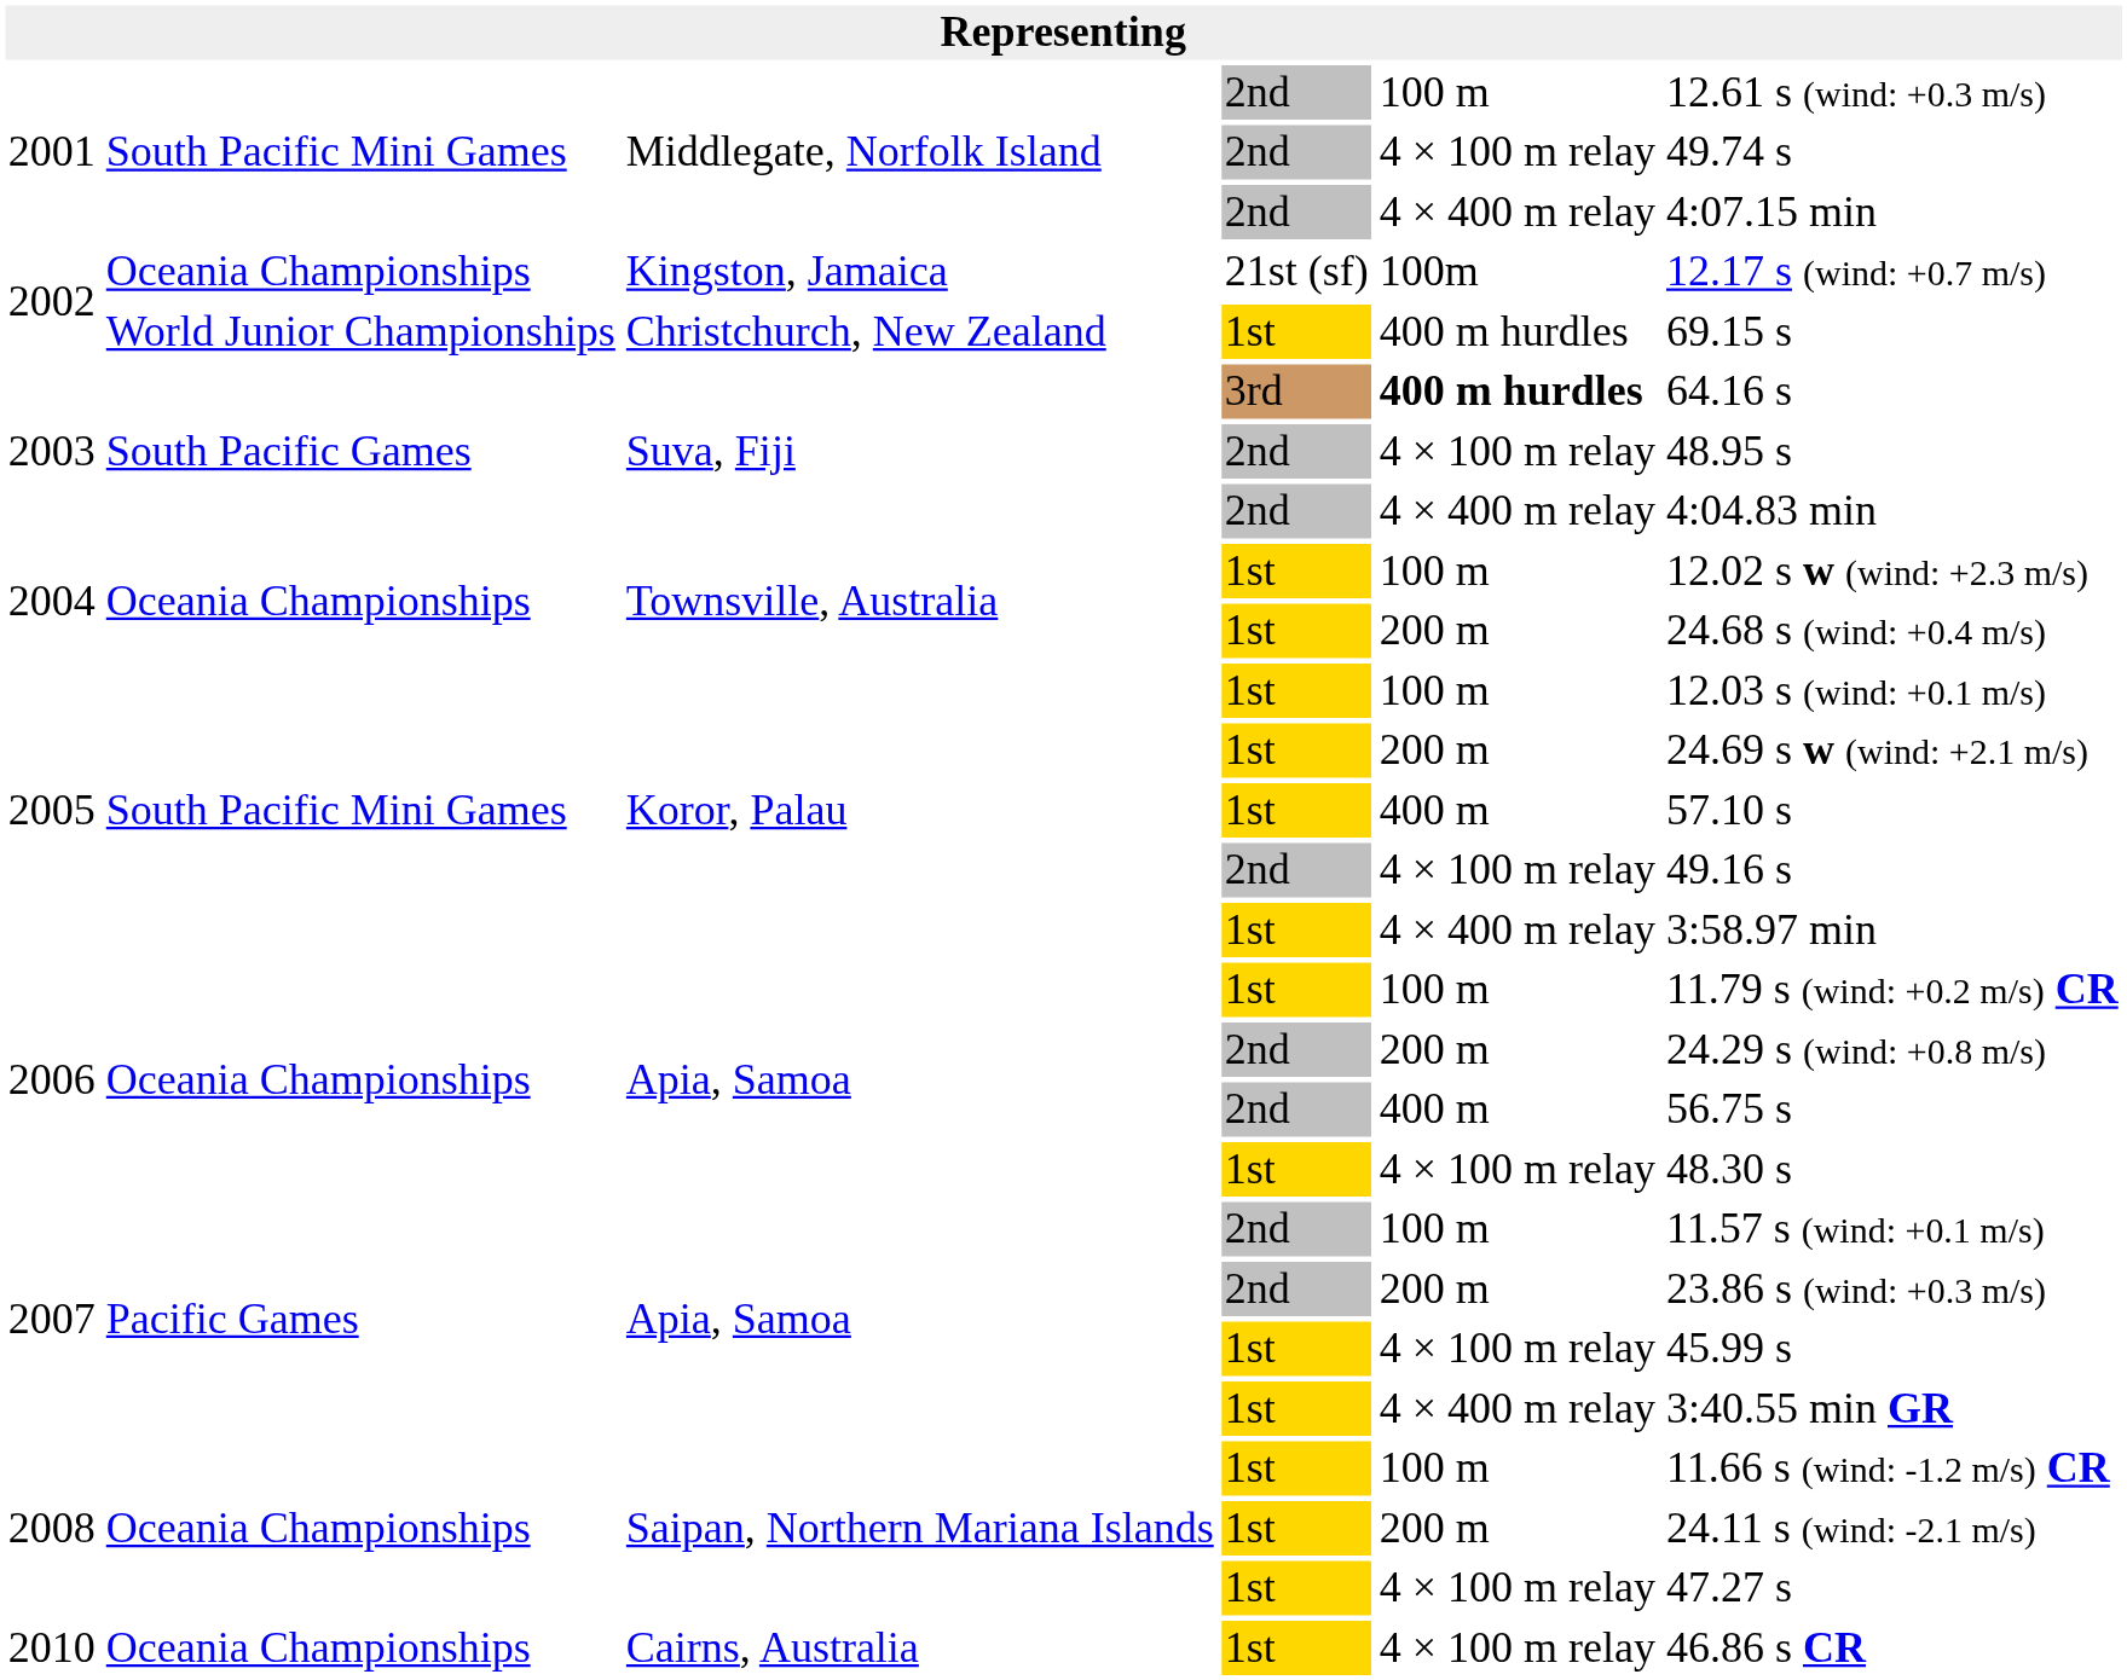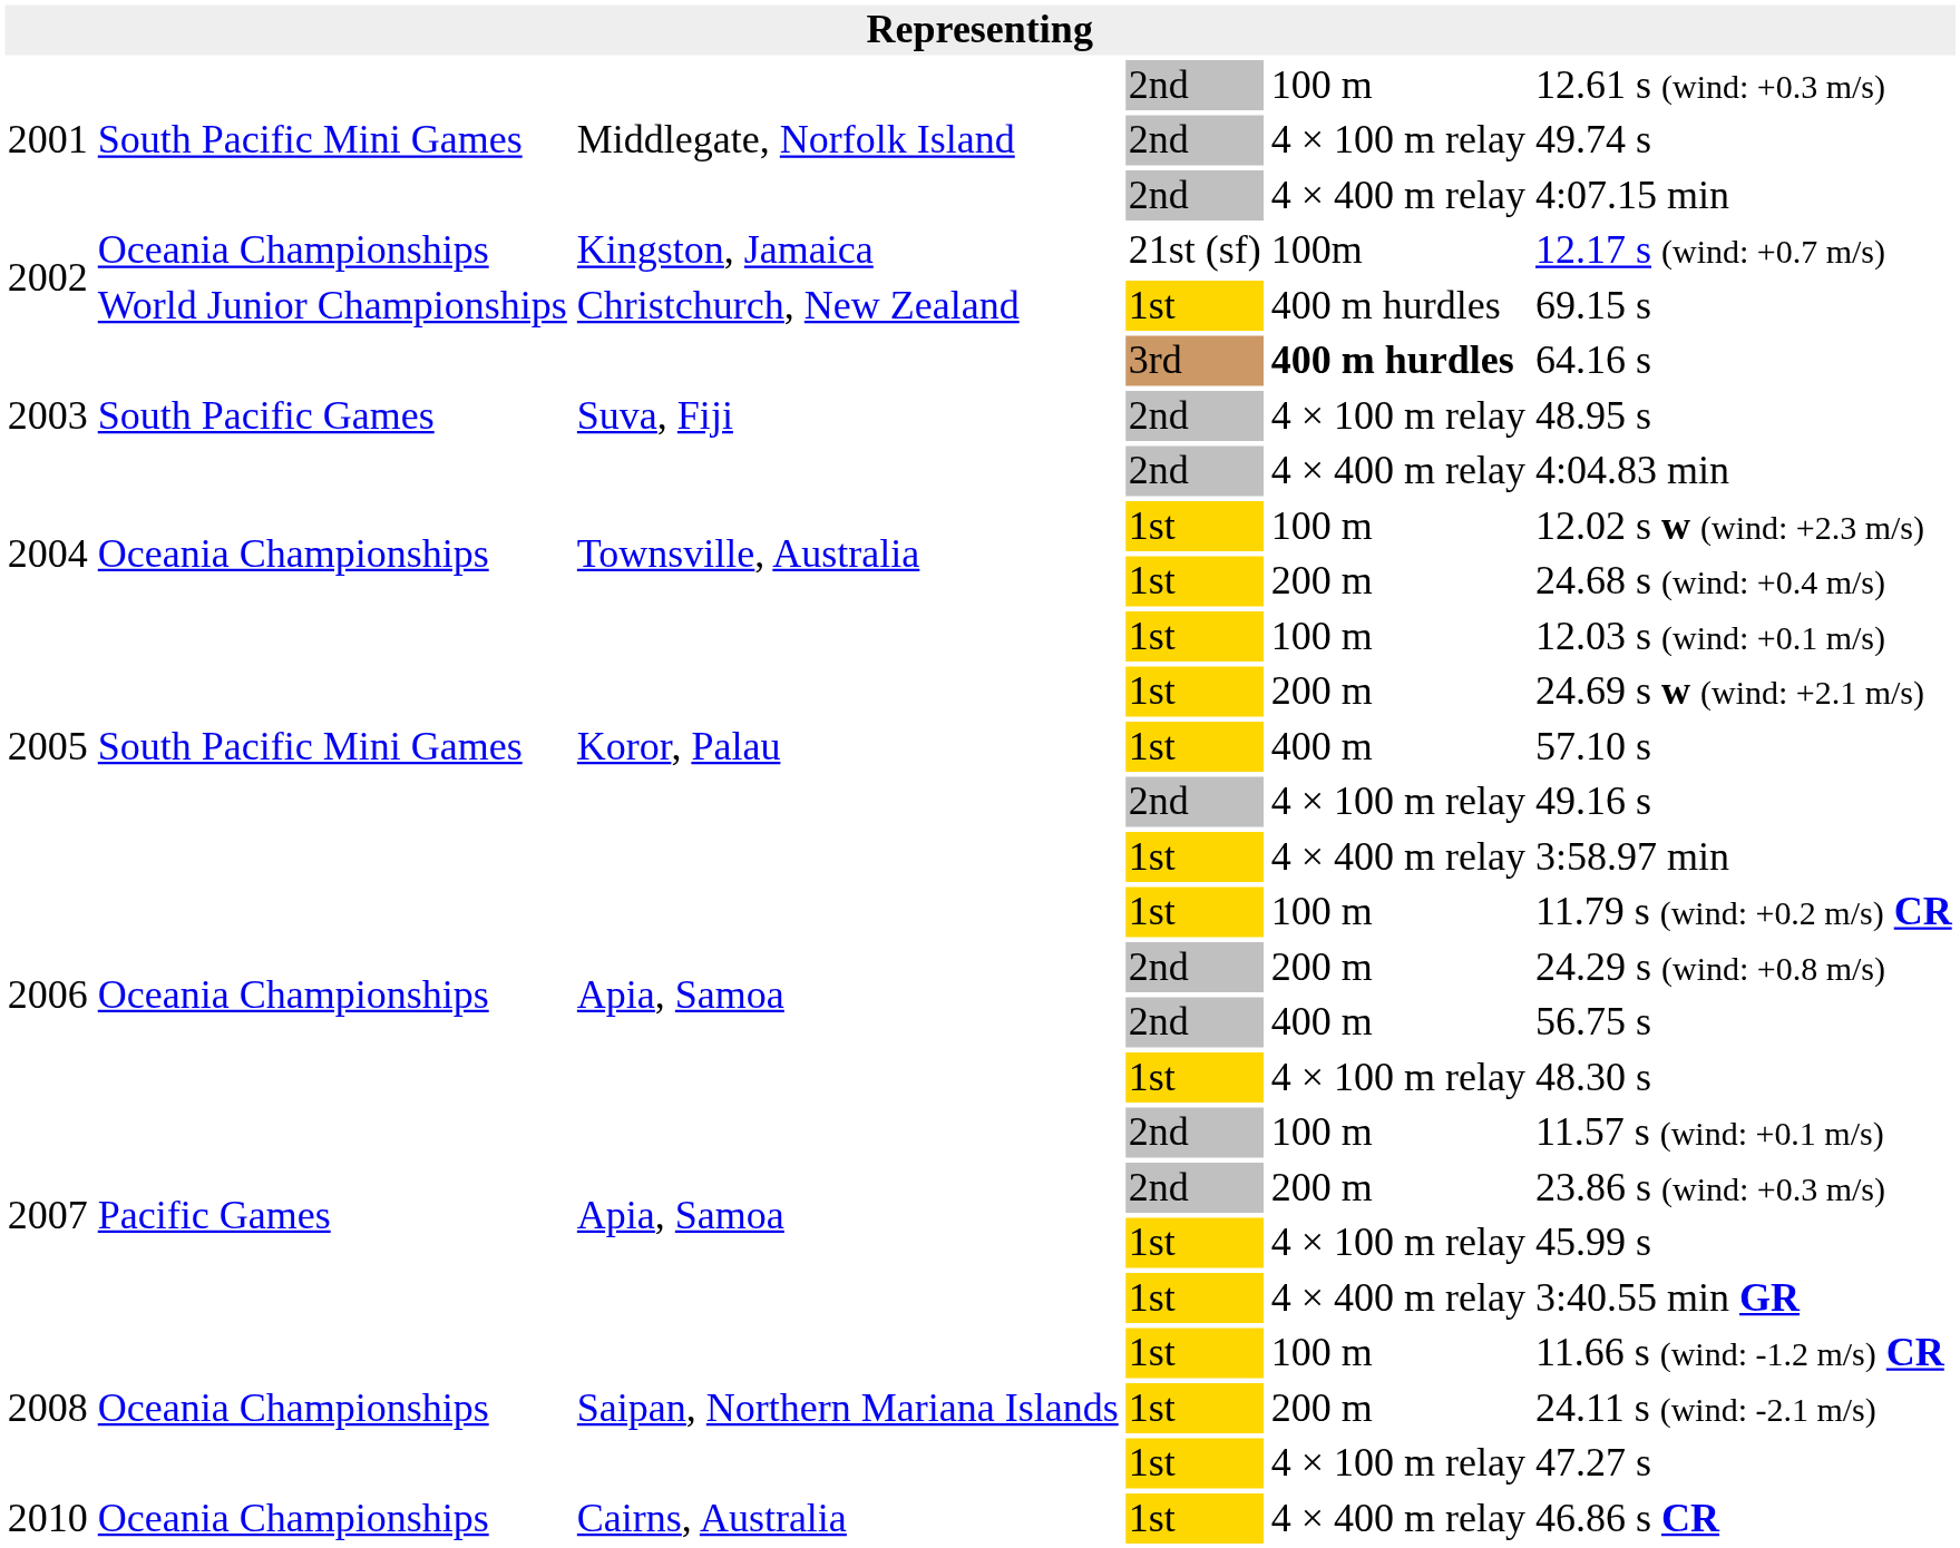2010 | column 5: 4 × 100 m relay -> 4 × 400 m relay
